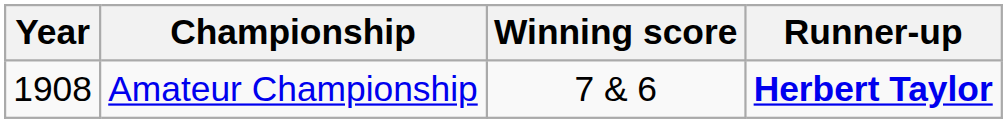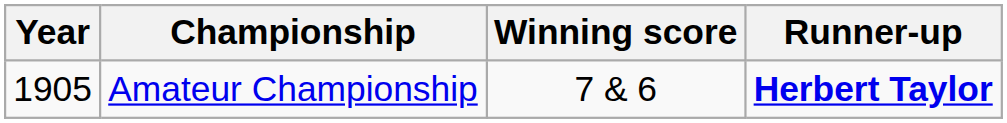Amateur Championship | Year: 1908 -> 1905
